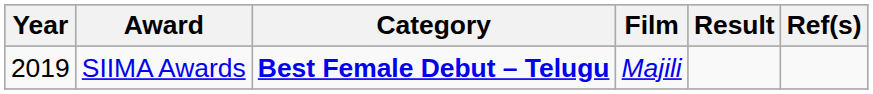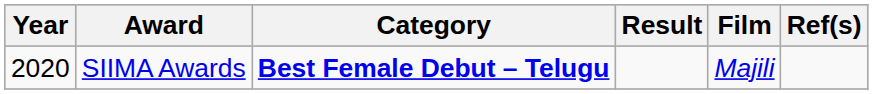columns swapped: Film <-> Result
SIIMA Awards | Year: 2019 -> 2020
